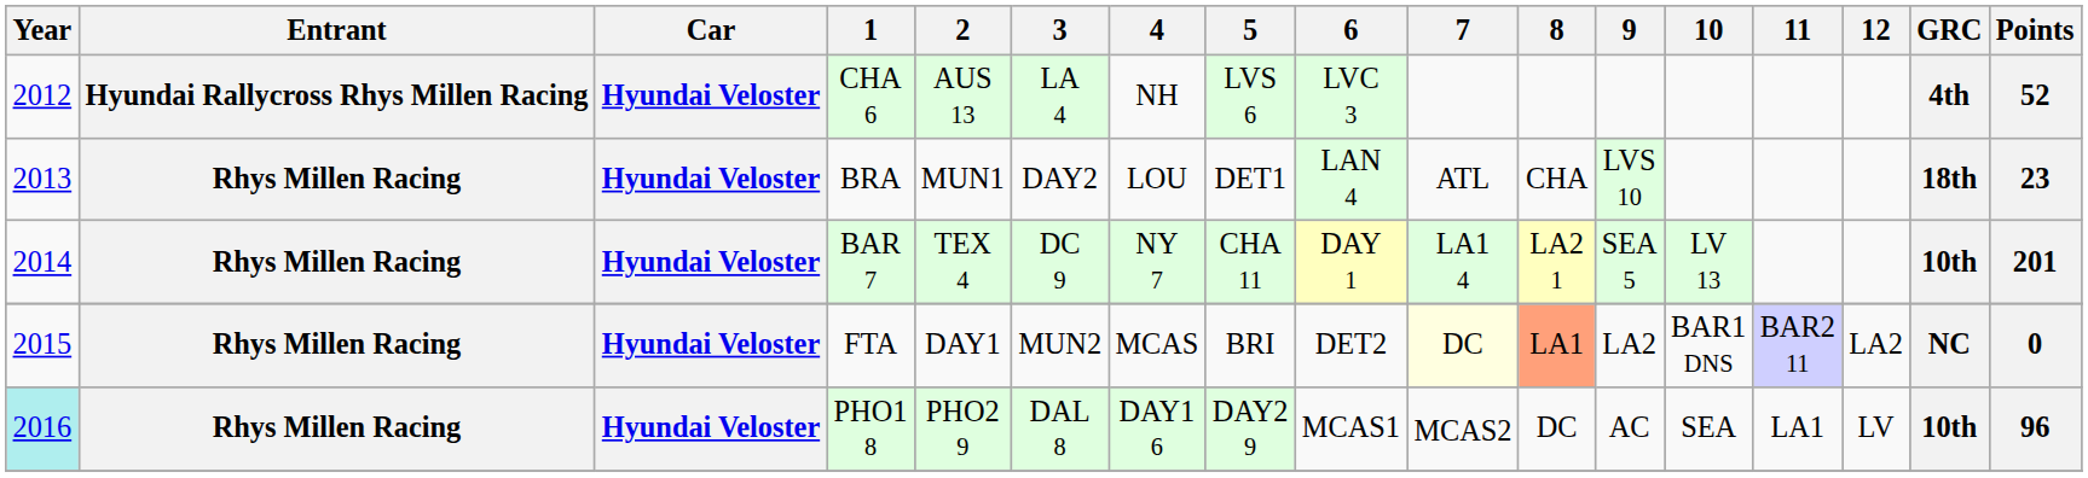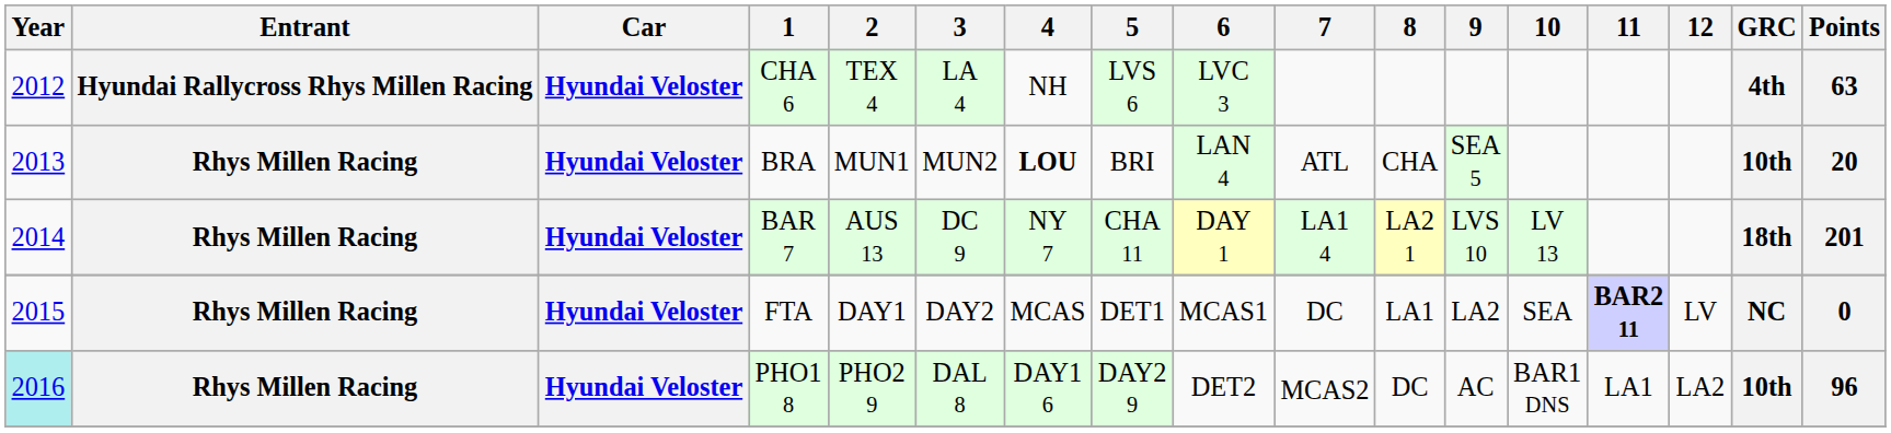CHA 6 | 2: AUS 13 -> TEX 4
CHA 6 | Points: 52 -> 63
BRA | 3: DAY2 -> MUN2
BRA | 4: normal -> bold
BRA | 5: DET1 -> BRI
BRA | 9: LVS 10 -> SEA 5
BRA | GRC: 18th -> 10th
BRA | Points: 23 -> 20
BAR 7 | 2: TEX 4 -> AUS 13
BAR 7 | 9: SEA 5 -> LVS 10
BAR 7 | GRC: 10th -> 18th
FTA | 3: MUN2 -> DAY2
FTA | 5: BRI -> DET1
FTA | 6: DET2 -> MCAS1
FTA | 7: lightyellow background -> no background
FTA | 8: lightsalmon background -> no background
FTA | 10: BAR1 DNS -> SEA
FTA | 11: normal -> bold
FTA | 12: LA2 -> LV
PHO1 8 | 6: MCAS1 -> DET2
PHO1 8 | 10: SEA -> BAR1 DNS
PHO1 8 | 12: LV -> LA2
